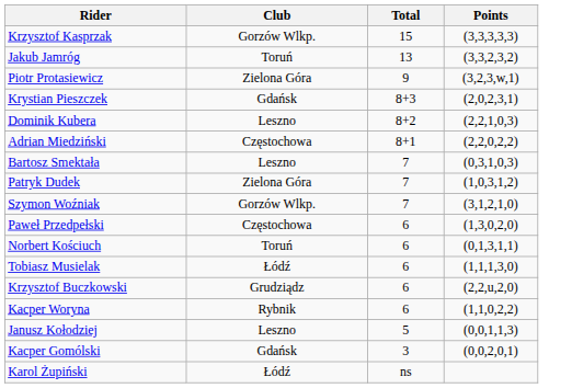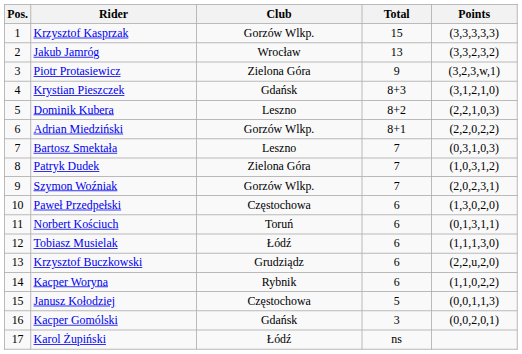+ column: Pos. | 1 | 2 | 3 | 4 | 5 | 6 | 7 | 8 | 9 | 10 | 11 | 12 | 13 | 14 | 15 | 16 | 17
Jakub Jamróg | Club: Toruń -> Wrocław
Krystian Pieszczek | Points: (2,0,2,3,1) -> (3,1,2,1,0)
Adrian Miedziński | Club: Częstochowa -> Gorzów Wlkp.
Szymon Woźniak | Points: (3,1,2,1,0) -> (2,0,2,3,1)
Janusz Kołodziej | Club: Leszno -> Częstochowa
